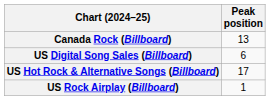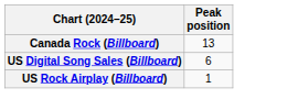- row: US Hot Rock & Alternative Songs (Billboard) | 17
